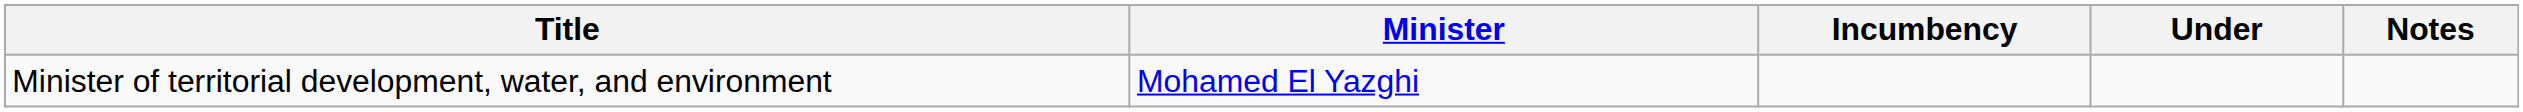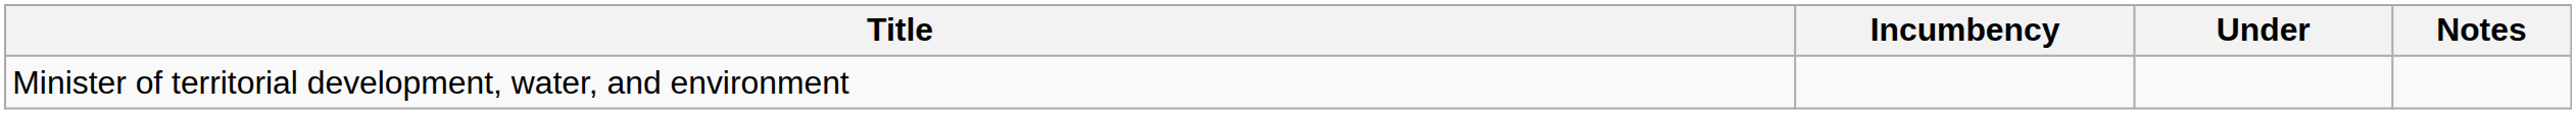- column: Minister | Mohamed El Yazghi
